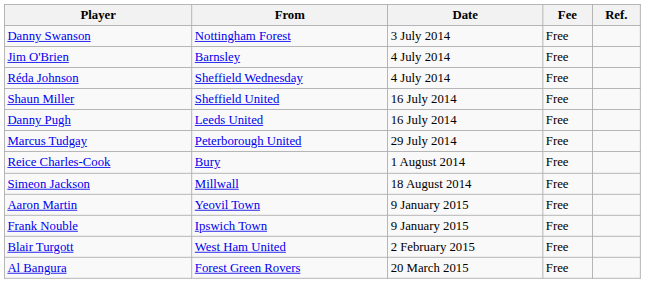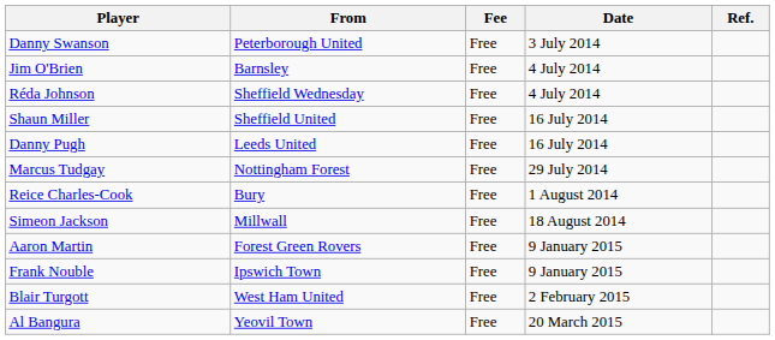columns swapped: Date <-> Fee
Danny Swanson | From: Nottingham Forest -> Peterborough United
Marcus Tudgay | From: Peterborough United -> Nottingham Forest
Aaron Martin | From: Yeovil Town -> Forest Green Rovers
Al Bangura | From: Forest Green Rovers -> Yeovil Town
